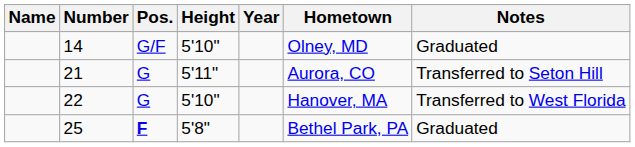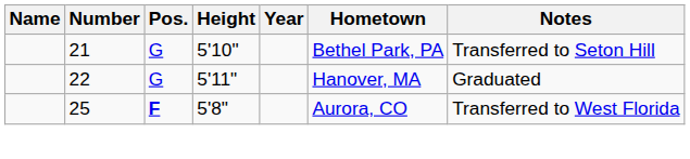- row: 14 | G/F | 5'10" | Olney, MD | Graduated
21 | Height: 5'11" -> 5'10"
21 | Hometown: Aurora, CO -> Bethel Park, PA
22 | Height: 5'10" -> 5'11"
22 | Notes: Transferred to West Florida -> Graduated
25 | Hometown: Bethel Park, PA -> Aurora, CO
25 | Notes: Graduated -> Transferred to West Florida
